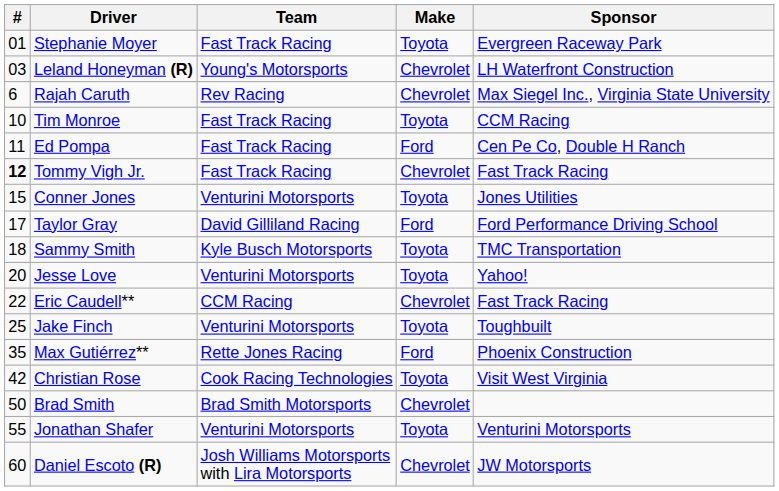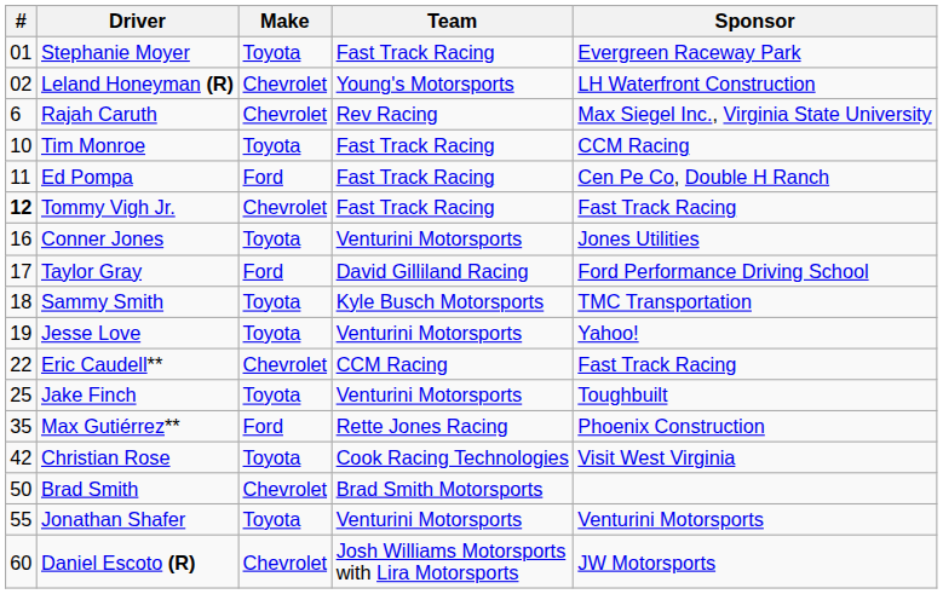columns swapped: Team <-> Make
Leland Honeyman (R) | #: 03 -> 02
Conner Jones | #: 15 -> 16
Jesse Love | #: 20 -> 19
